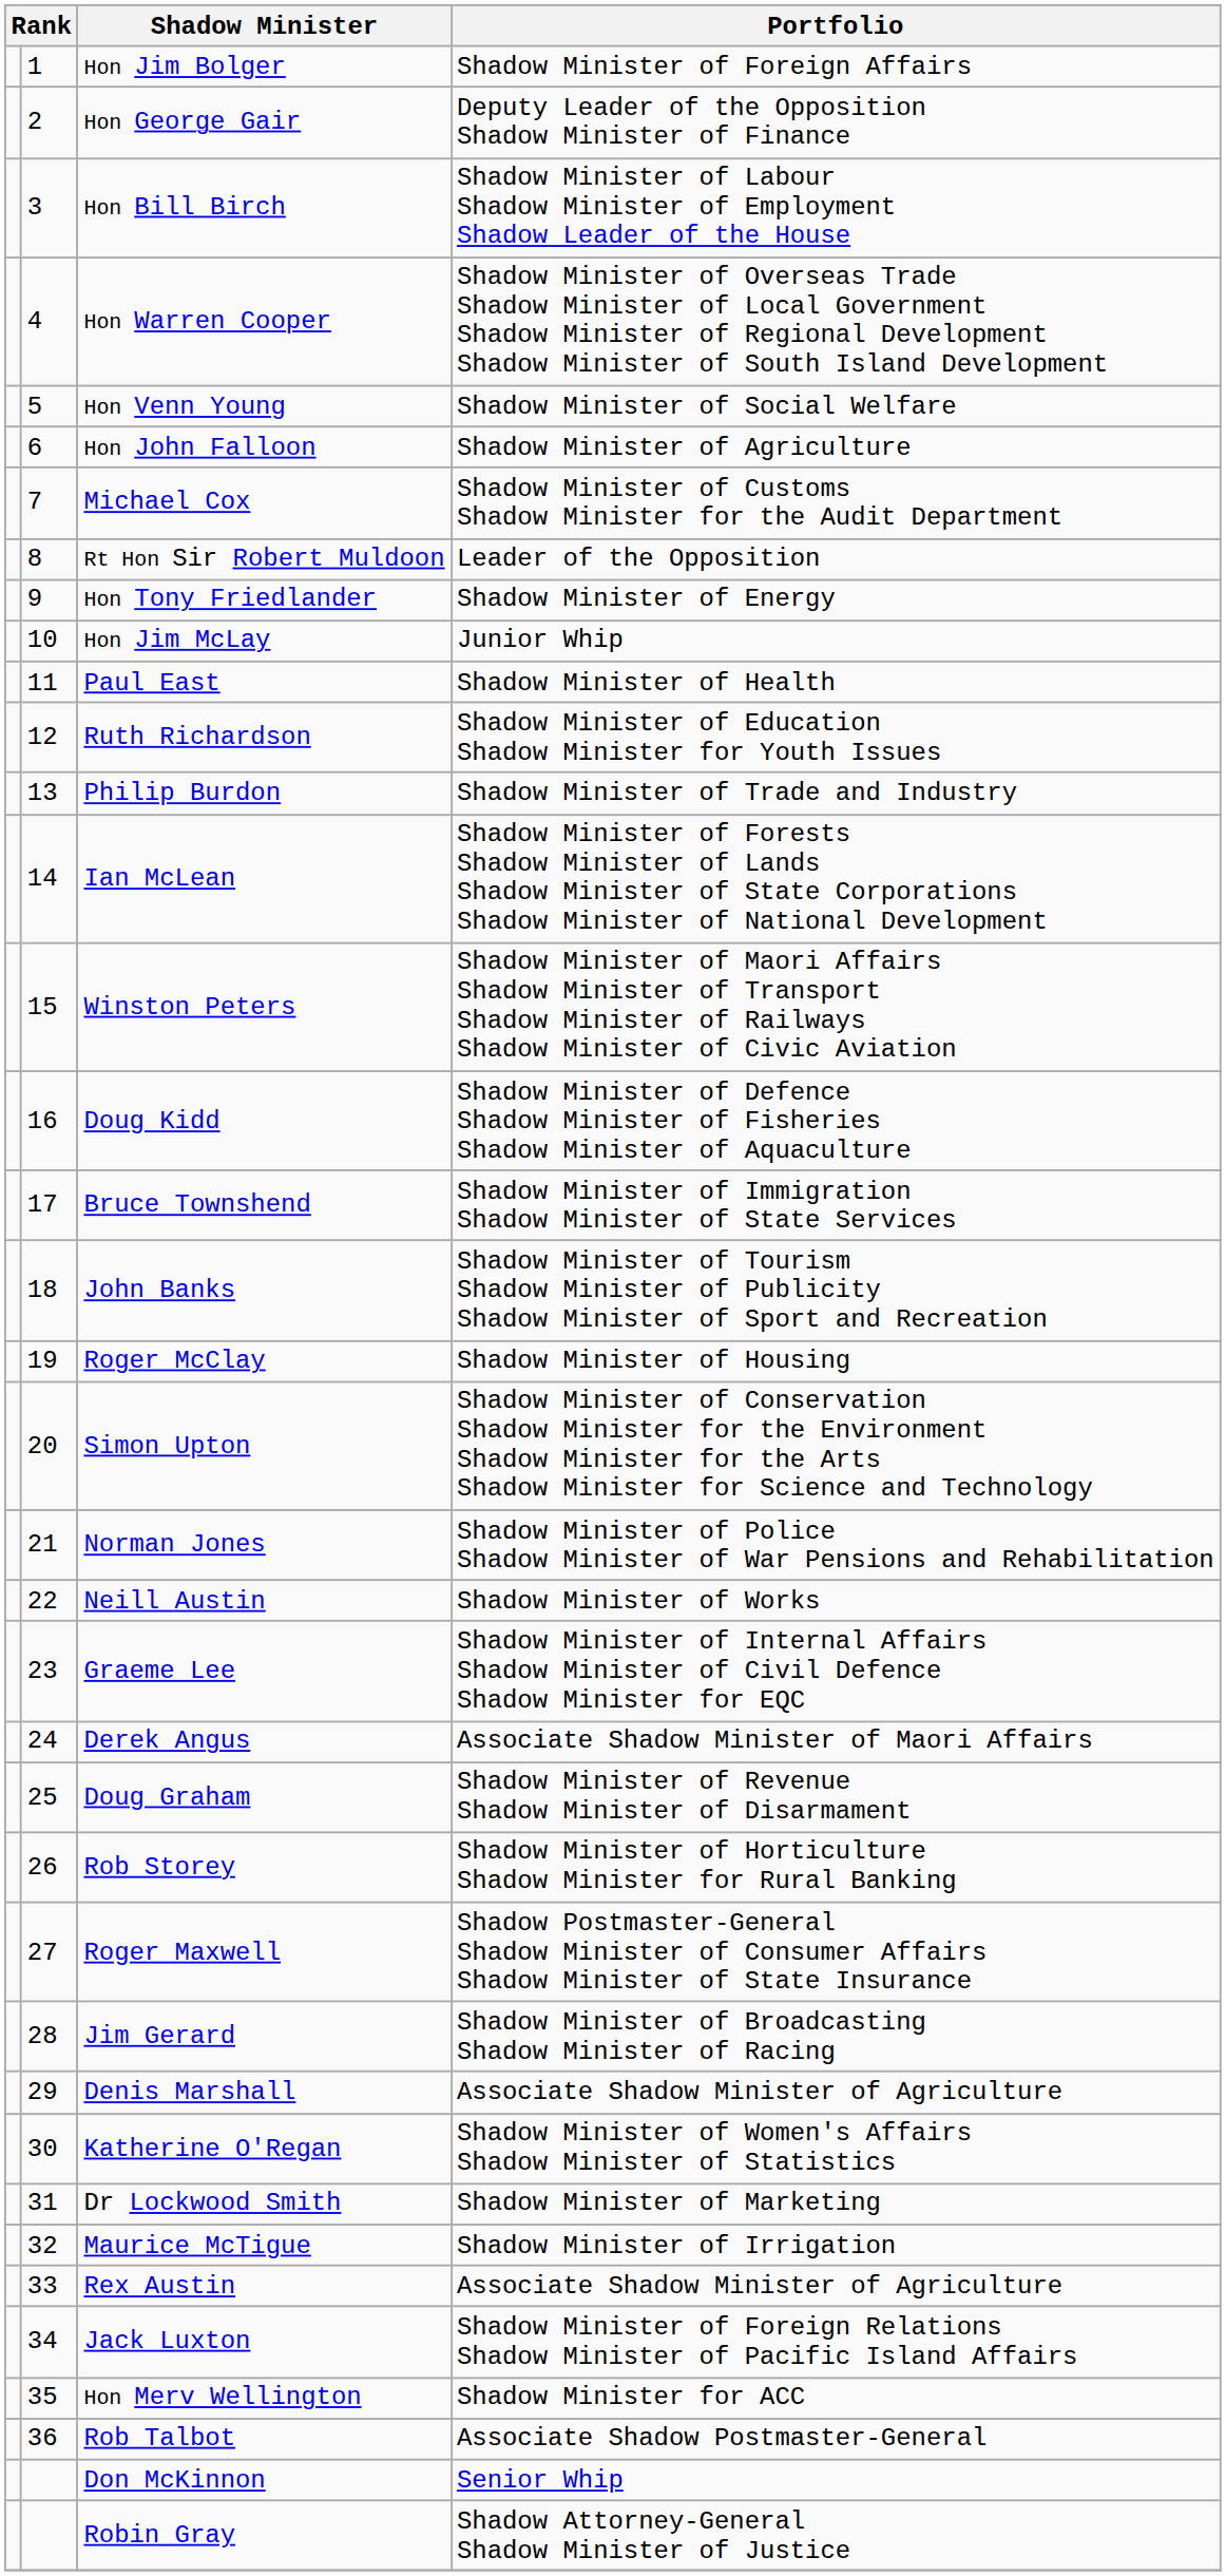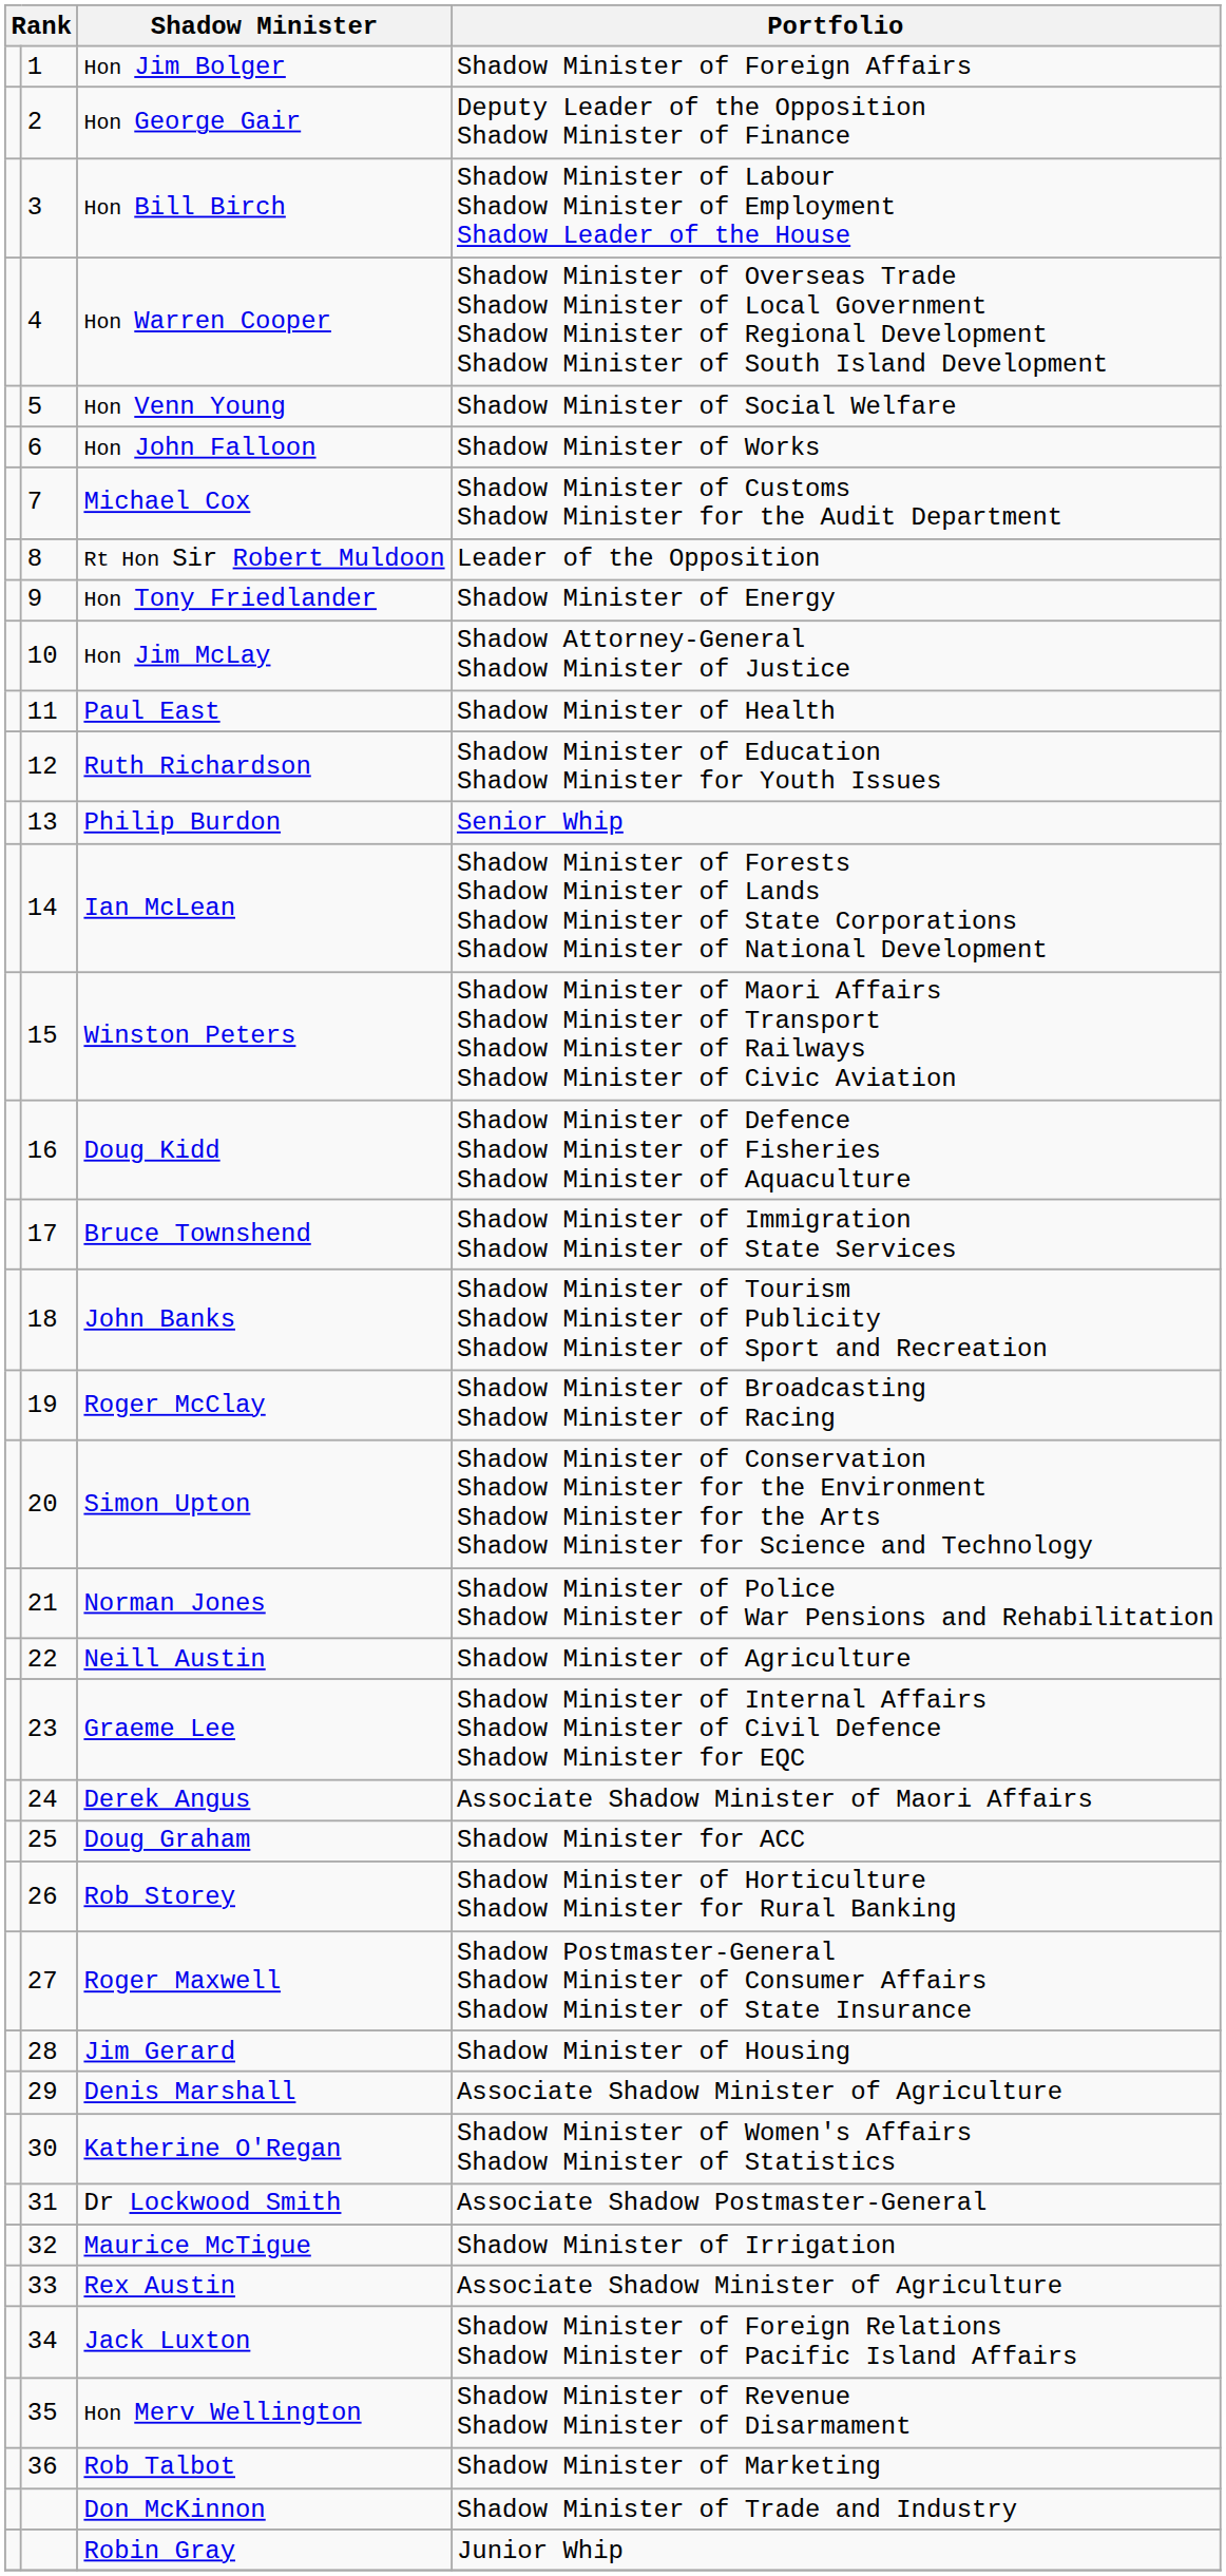Hon John Falloon | Portfolio: Shadow Minister of Agriculture -> Shadow Minister of Works
Hon Jim McLay | Portfolio: Junior Whip -> Shadow Attorney-General Shadow Minister of Justice
Philip Burdon | Portfolio: Shadow Minister of Trade and Industry -> Senior Whip
Roger McClay | Portfolio: Shadow Minister of Housing -> Shadow Minister of Broadcasting Shadow Minister of Racing
Neill Austin | Portfolio: Shadow Minister of Works -> Shadow Minister of Agriculture
Doug Graham | Portfolio: Shadow Minister of Revenue Shadow Minister of Disarmament -> Shadow Minister for ACC
Jim Gerard | Portfolio: Shadow Minister of Broadcasting Shadow Minister of Racing -> Shadow Minister of Housing
Dr Lockwood Smith | Portfolio: Shadow Minister of Marketing -> Associate Shadow Postmaster-General
Hon Merv Wellington | Portfolio: Shadow Minister for ACC -> Shadow Minister of Revenue Shadow Minister of Disarmament
Rob Talbot | Portfolio: Associate Shadow Postmaster-General -> Shadow Minister of Marketing
Don McKinnon | Portfolio: Senior Whip -> Shadow Minister of Trade and Industry
Robin Gray | Portfolio: Shadow Attorney-General Shadow Minister of Justice -> Junior Whip
